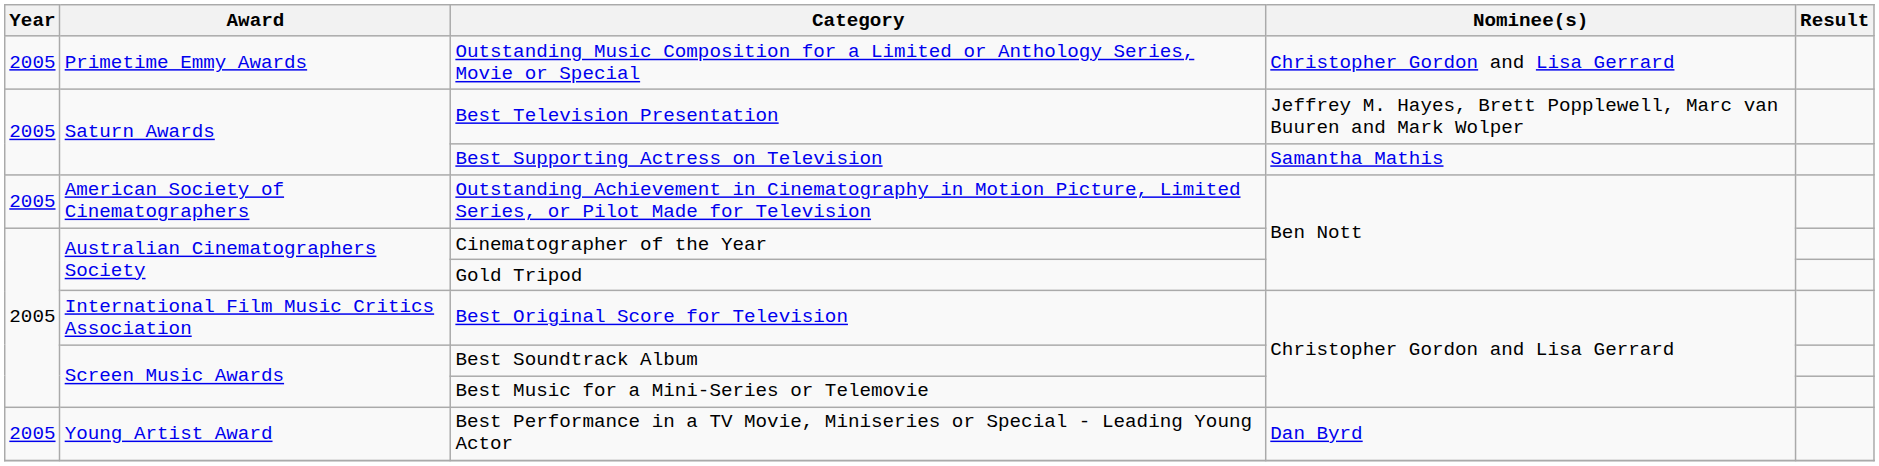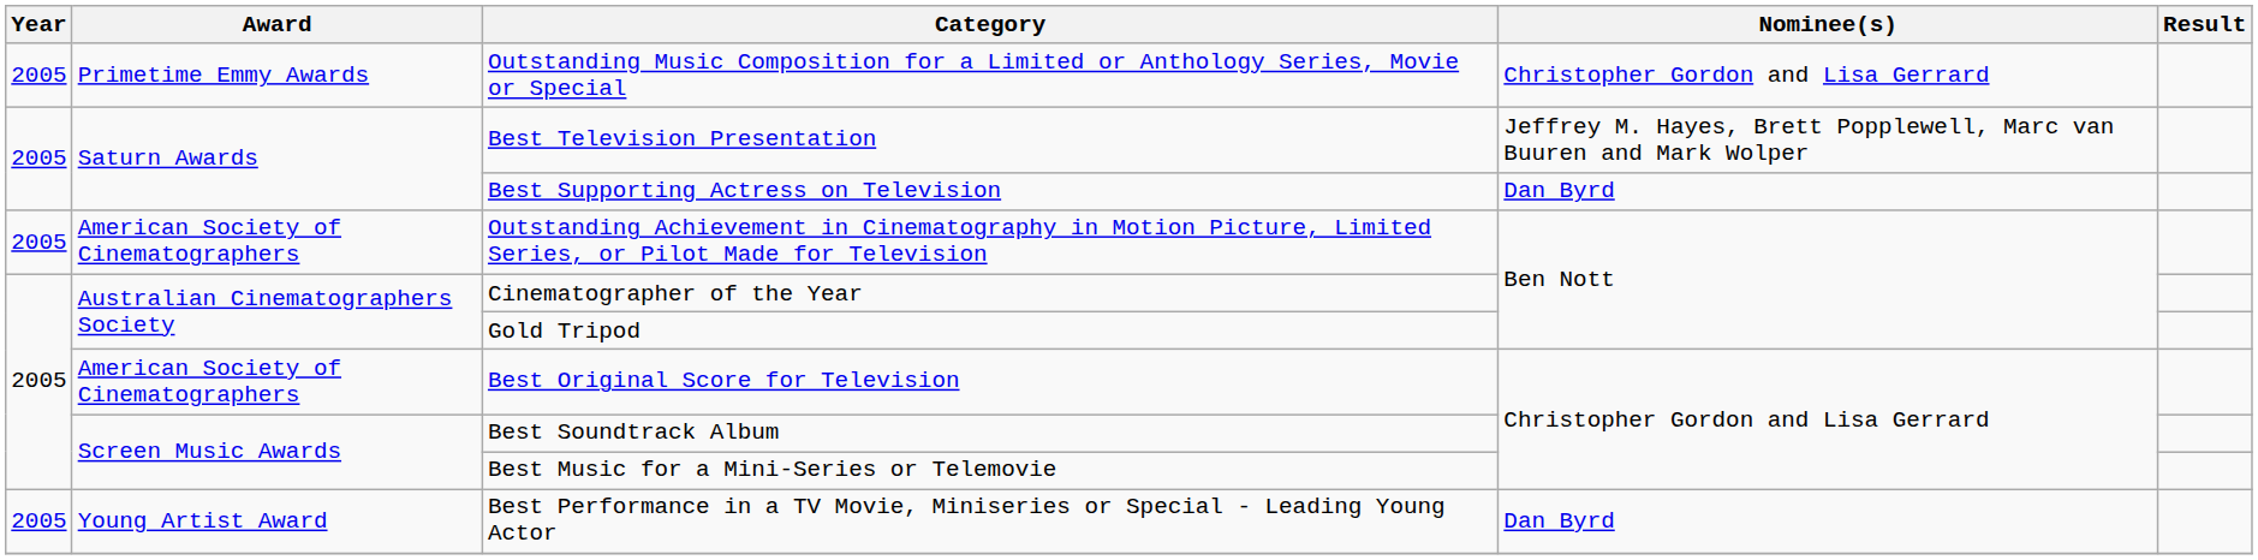Best Supporting Actress on Television | Nominee(s): Samantha Mathis -> Dan Byrd
Best Original Score for Television | Award: International Film Music Critics Association -> American Society of Cinematographers
